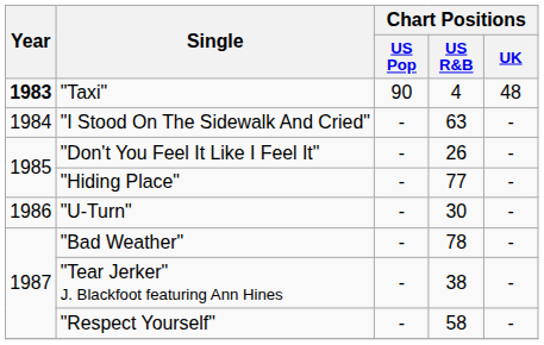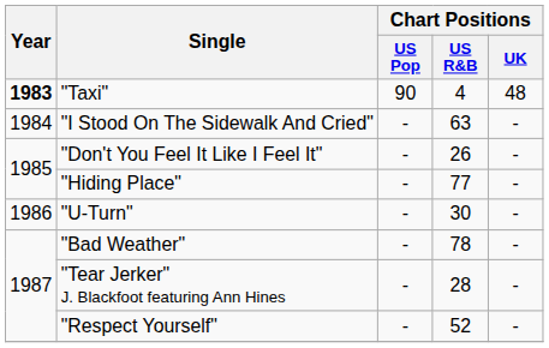"Tear Jerker" J. Blackfoot featuring Ann Hines | Chart Positions / US R&B: 38 -> 28
"Respect Yourself" | Chart Positions / US R&B: 58 -> 52
